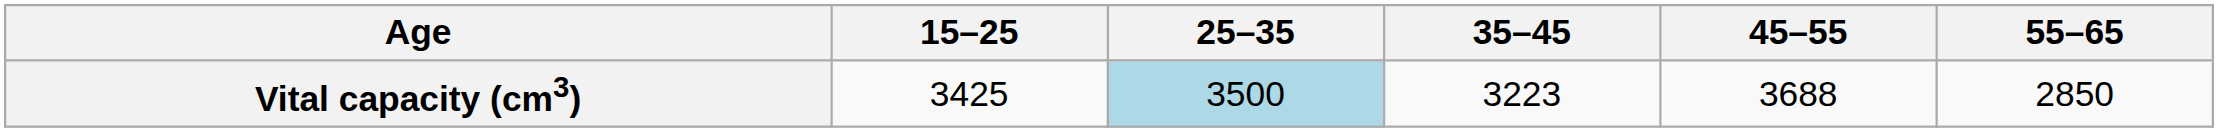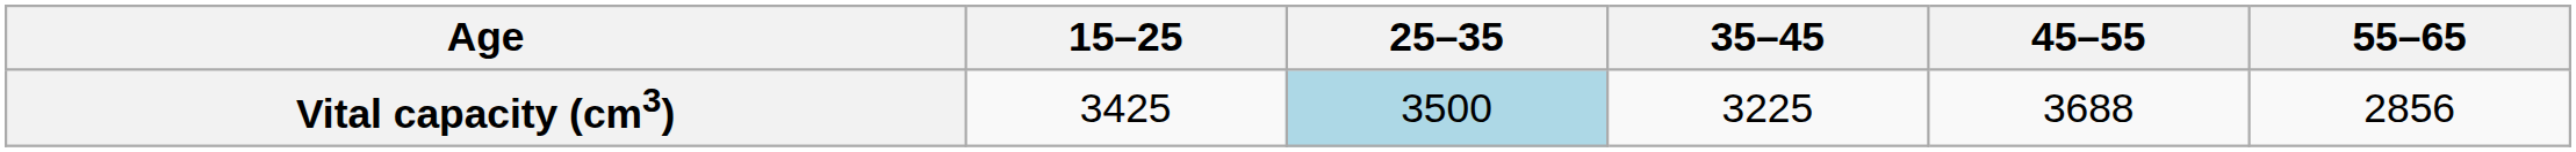Vital capacity (cm3) | 35–45: 3223 -> 3225
Vital capacity (cm3) | 55–65: 2850 -> 2856
